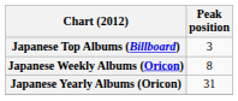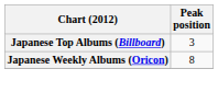- row: Japanese Yearly Albums (Oricon) | 31
